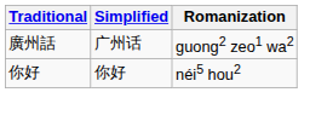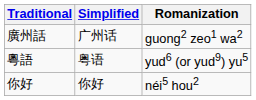+ row: 粵語 | 粤语 | yud6 (or yud9) yu5
